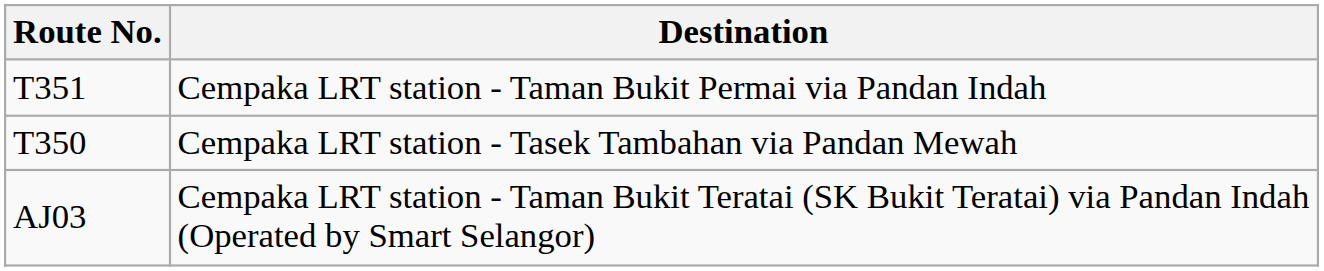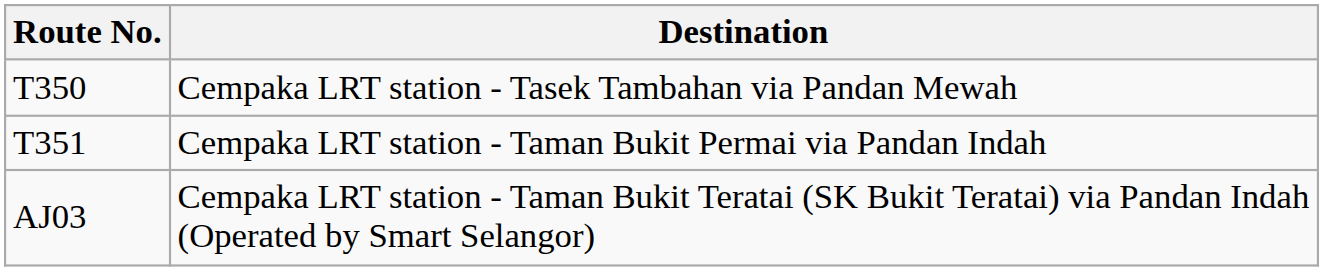rows swapped: Cempaka LRT station - Tasek Tambahan via Pandan Mewah <-> Cempaka LRT station - Taman Bukit Permai via Pandan Indah
